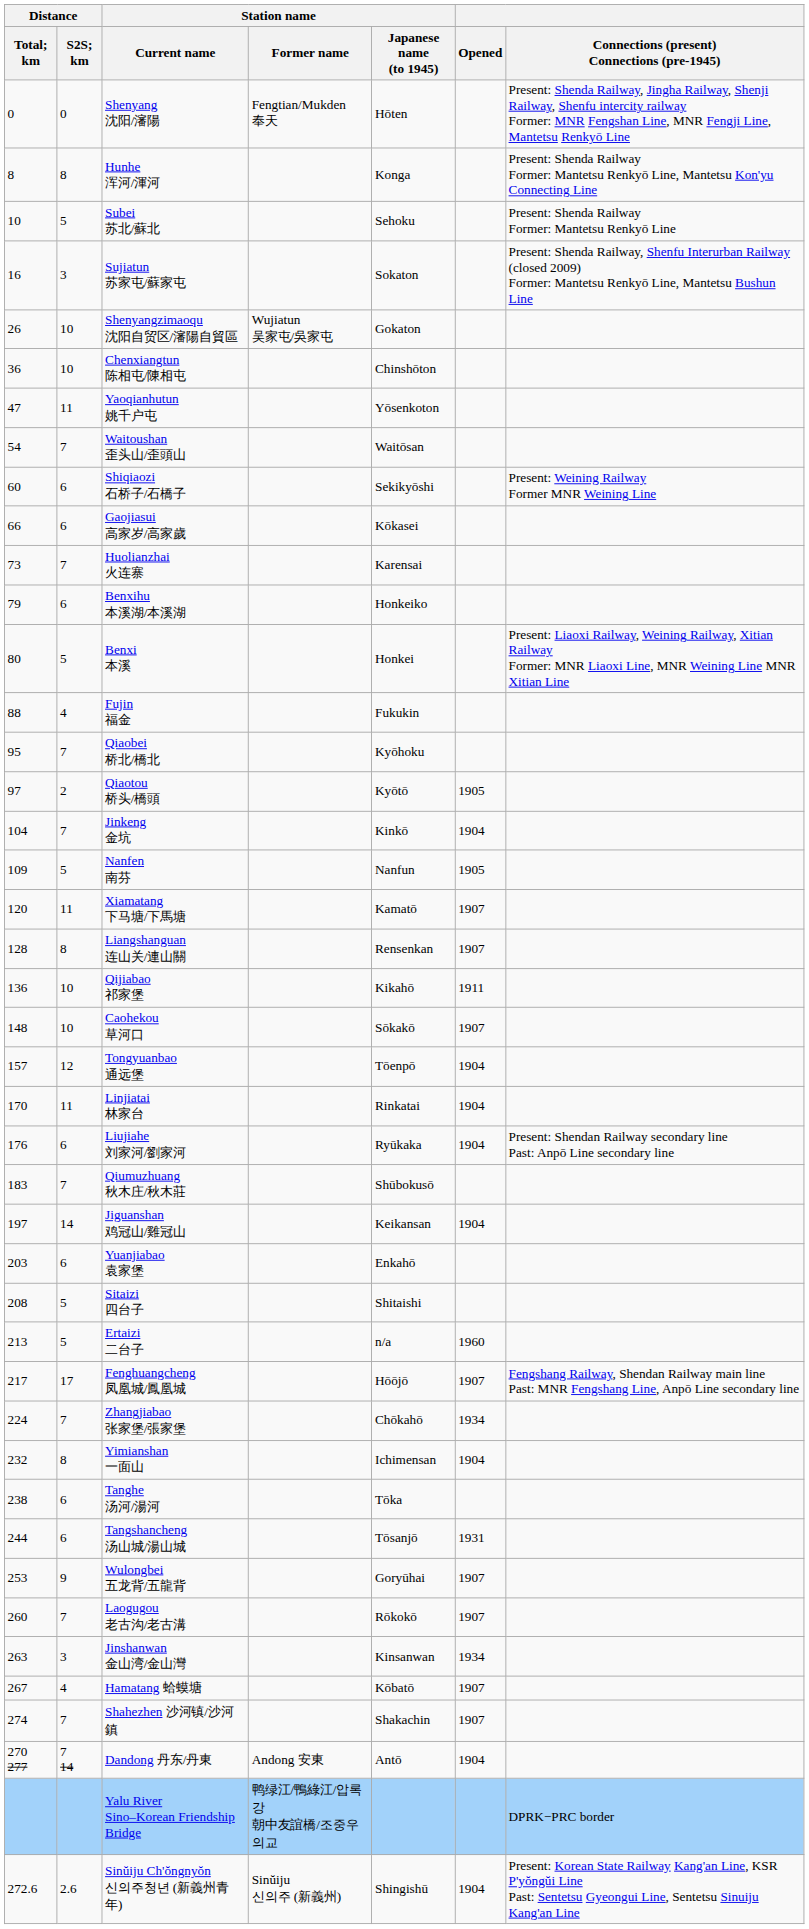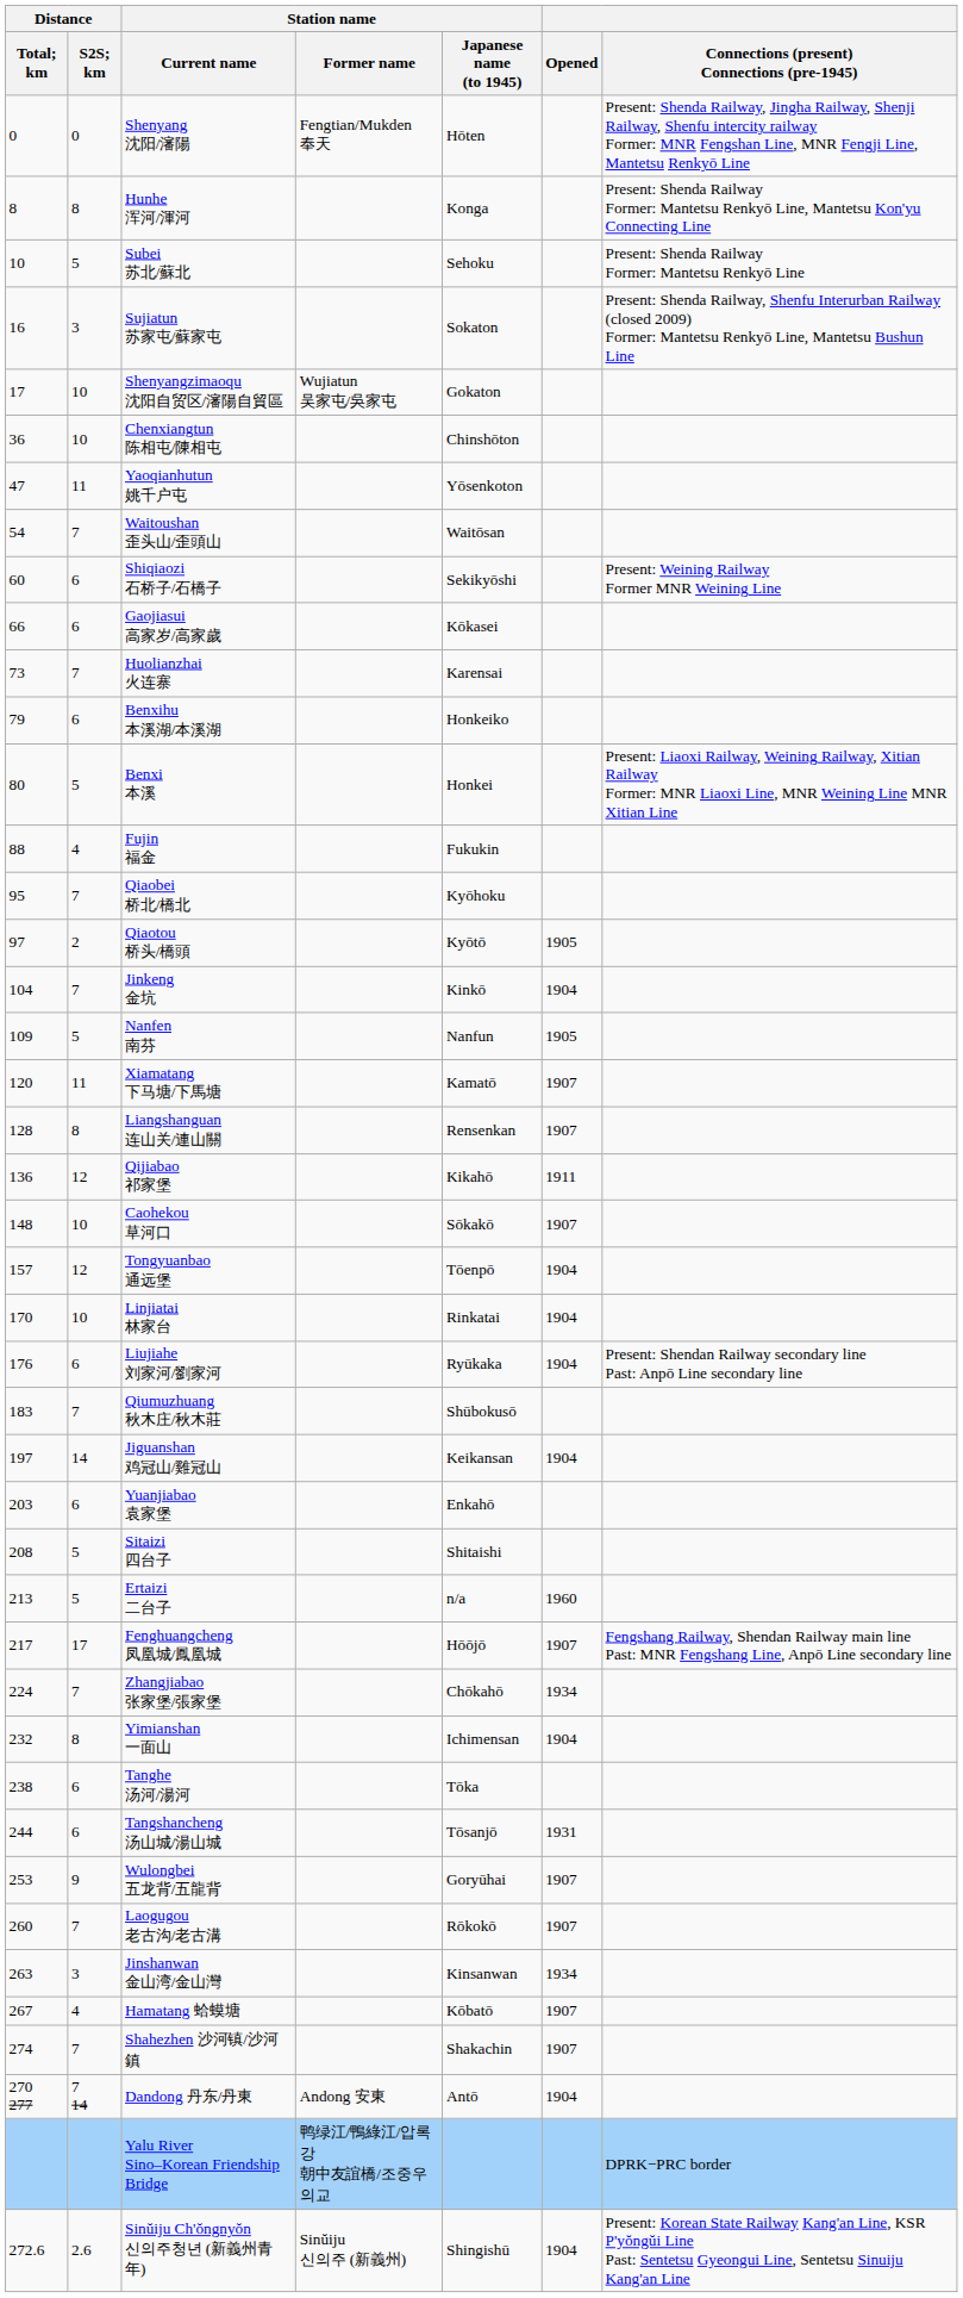Shenyangzimaoqu 沈阳自贸区/瀋陽自貿區 | Distance / Total; km: 26 -> 17
Qijiabao 祁家堡 | Distance / S2S; km: 10 -> 12
Linjiatai 林家台 | Distance / S2S; km: 11 -> 10
